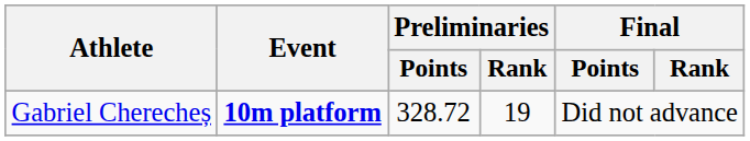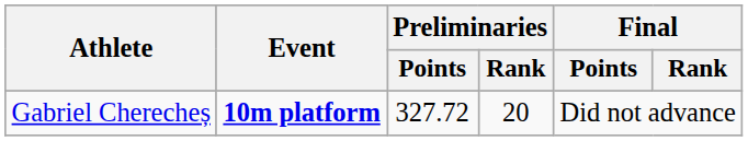Gabriel Cherecheș | Preliminaries / Points: 328.72 -> 327.72
Gabriel Cherecheș | Preliminaries / Rank: 19 -> 20
